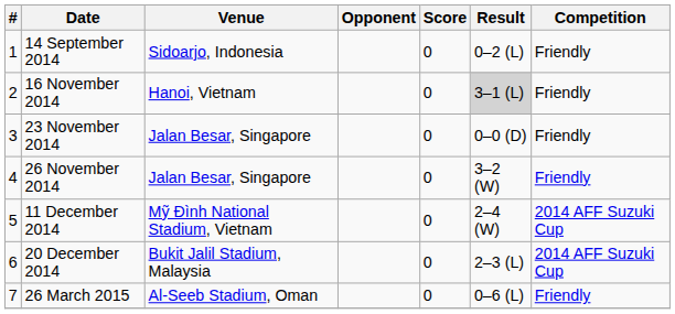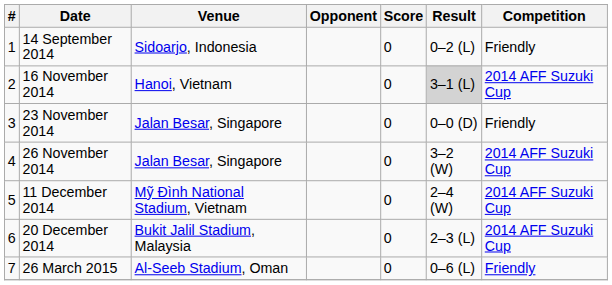16 November 2014 | Competition: Friendly -> 2014 AFF Suzuki Cup
26 November 2014 | Competition: Friendly -> 2014 AFF Suzuki Cup
